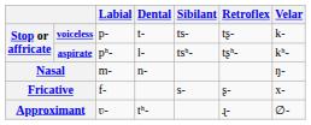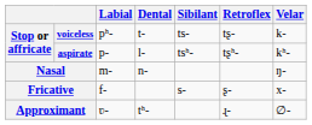voiceless | Labial: p- -> pʰ-
aspirate | Labial: pʰ- -> p-
